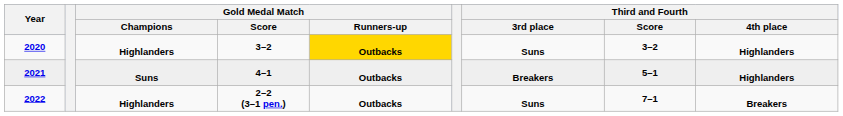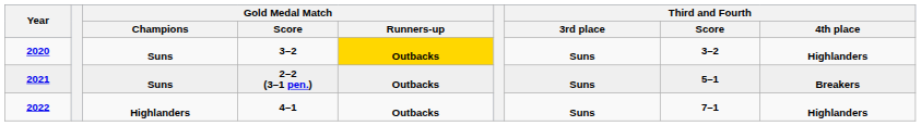2020 | Gold Medal Match / Champions: Highlanders -> Suns
2021 | Gold Medal Match / Score: 4–1 -> 2–2 (3–1 pen.)
2021 | Third and Fourth / 3rd place: Breakers -> Suns
2021 | Third and Fourth / 4th place: Highlanders -> Breakers
2022 | Gold Medal Match / Score: 2–2 (3–1 pen.) -> 4–1
2022 | Third and Fourth / 4th place: Breakers -> Highlanders
